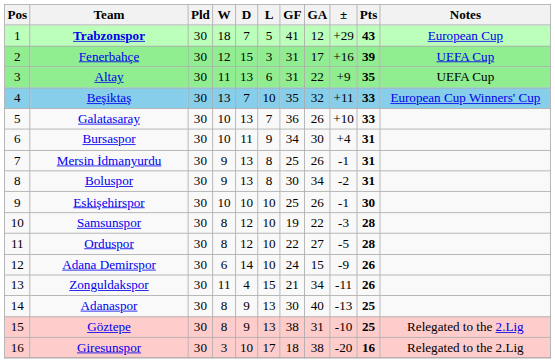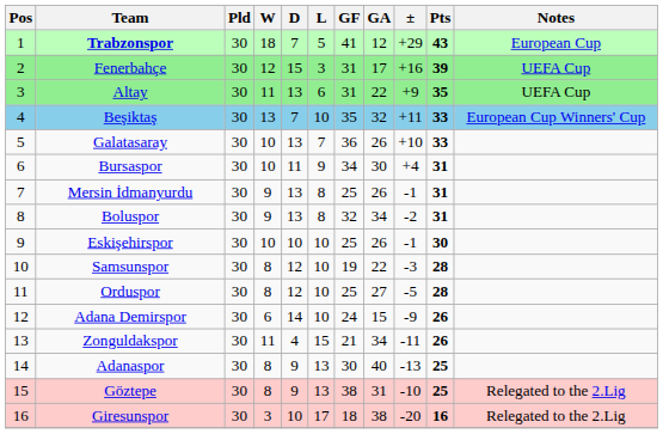Boluspor | GF: 30 -> 32
Orduspor | GF: 22 -> 25
